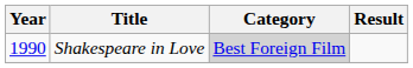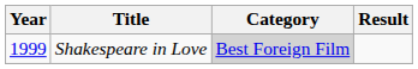Shakespeare in Love | Year: 1990 -> 1999
